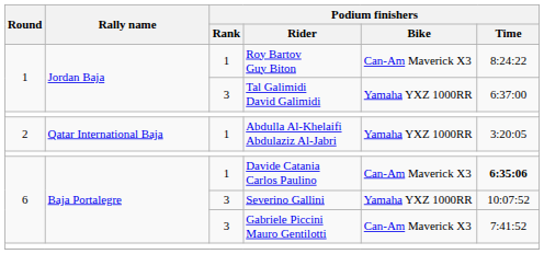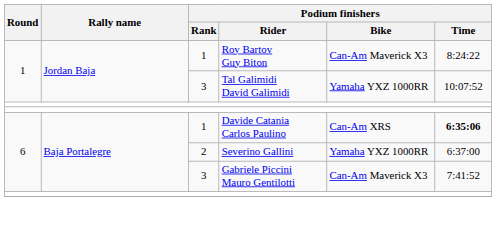Tal Galimidi David Galimidi | Podium finishers / Time: 6:37:00 -> 10:07:52
- row: 2 | Qatar International Baja | 1 | Abdulla Al-Khelaifi Abdulaziz Al-Jabri | Yamaha YXZ 1000RR | 3:20:05
Davide Catania Carlos Paulino | Podium finishers / Bike: Can-Am Maverick X3 -> Can-Am XRS
Severino Gallini | Podium finishers / Rank: 3 -> 2
Severino Gallini | Podium finishers / Time: 10:07:52 -> 6:37:00
